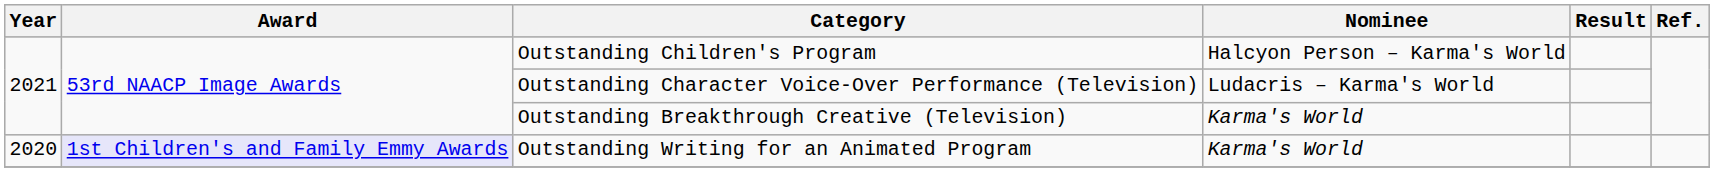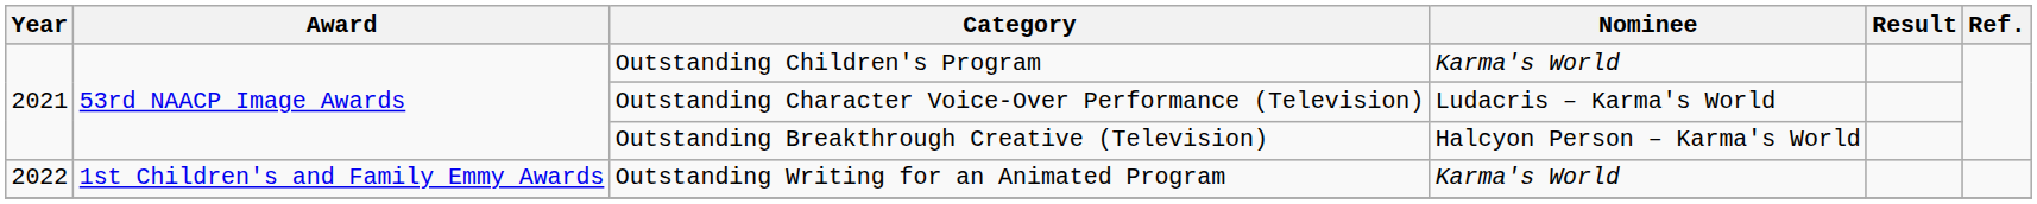Outstanding Children's Program | Nominee: Halcyon Person – Karma's World -> Karma's World
Outstanding Breakthrough Creative (Television) | Nominee: Karma's World -> Halcyon Person – Karma's World
Outstanding Writing for an Animated Program | Year: 2020 -> 2022
Outstanding Writing for an Animated Program | Award: lavender background -> no background
